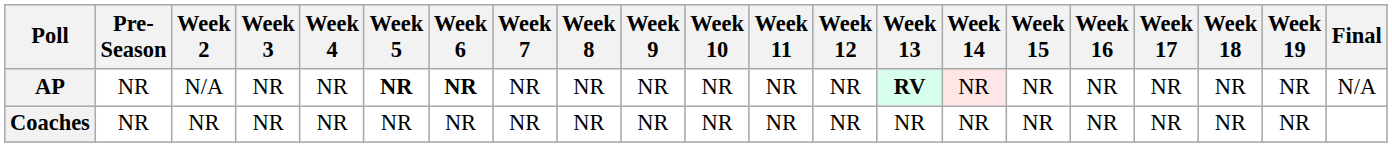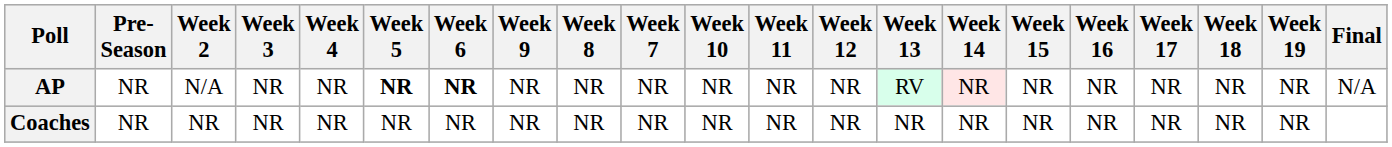columns swapped: Week 7 <-> Week 9
AP | Week 13: bold -> normal
